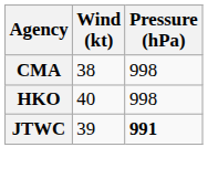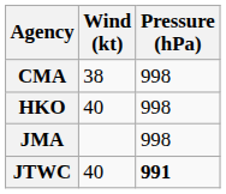+ row: JMA | 998
JTWC | Wind (kt): 39 -> 40
